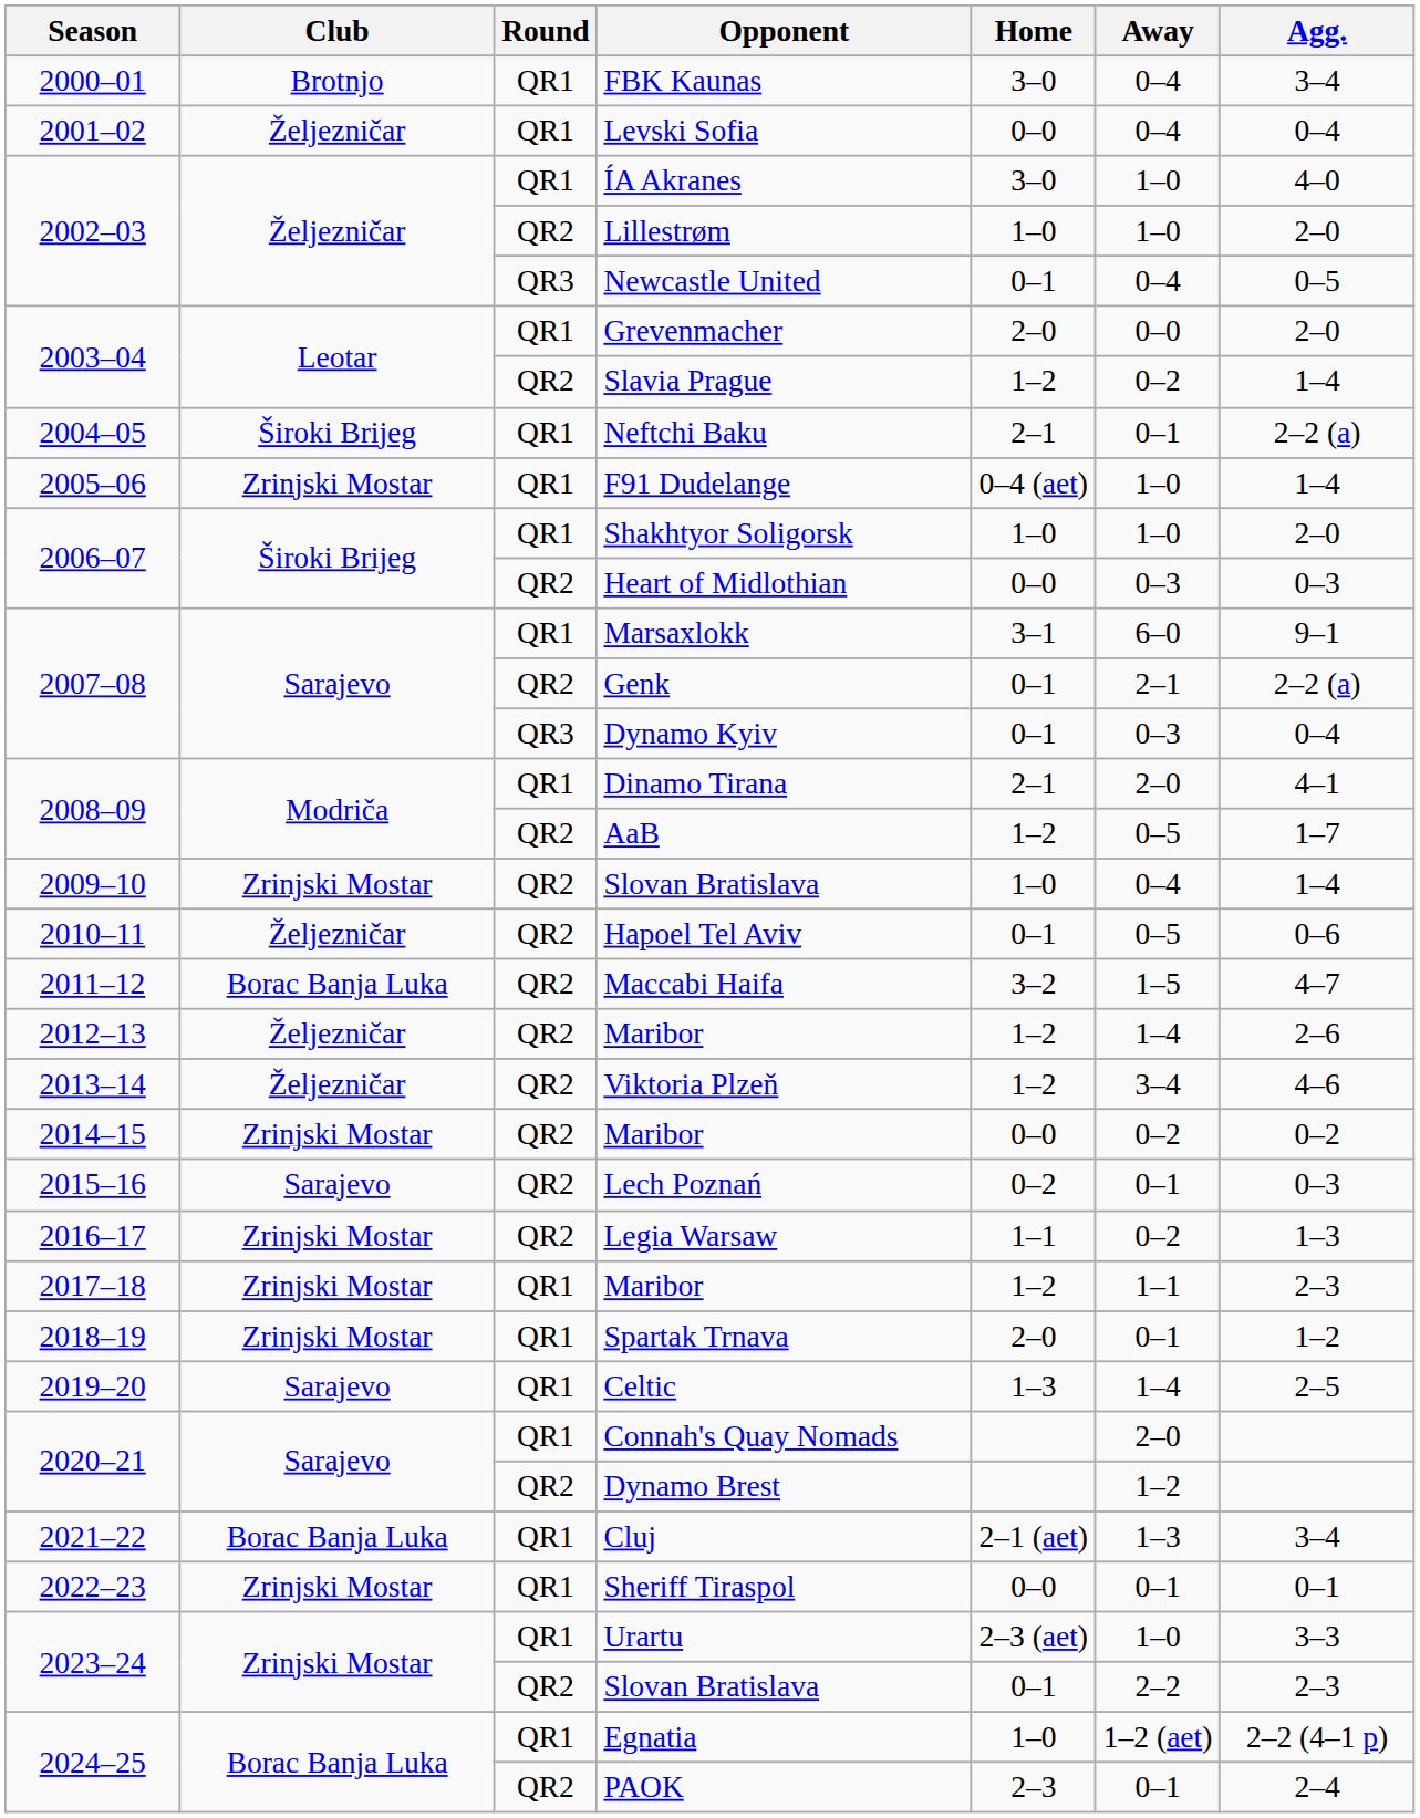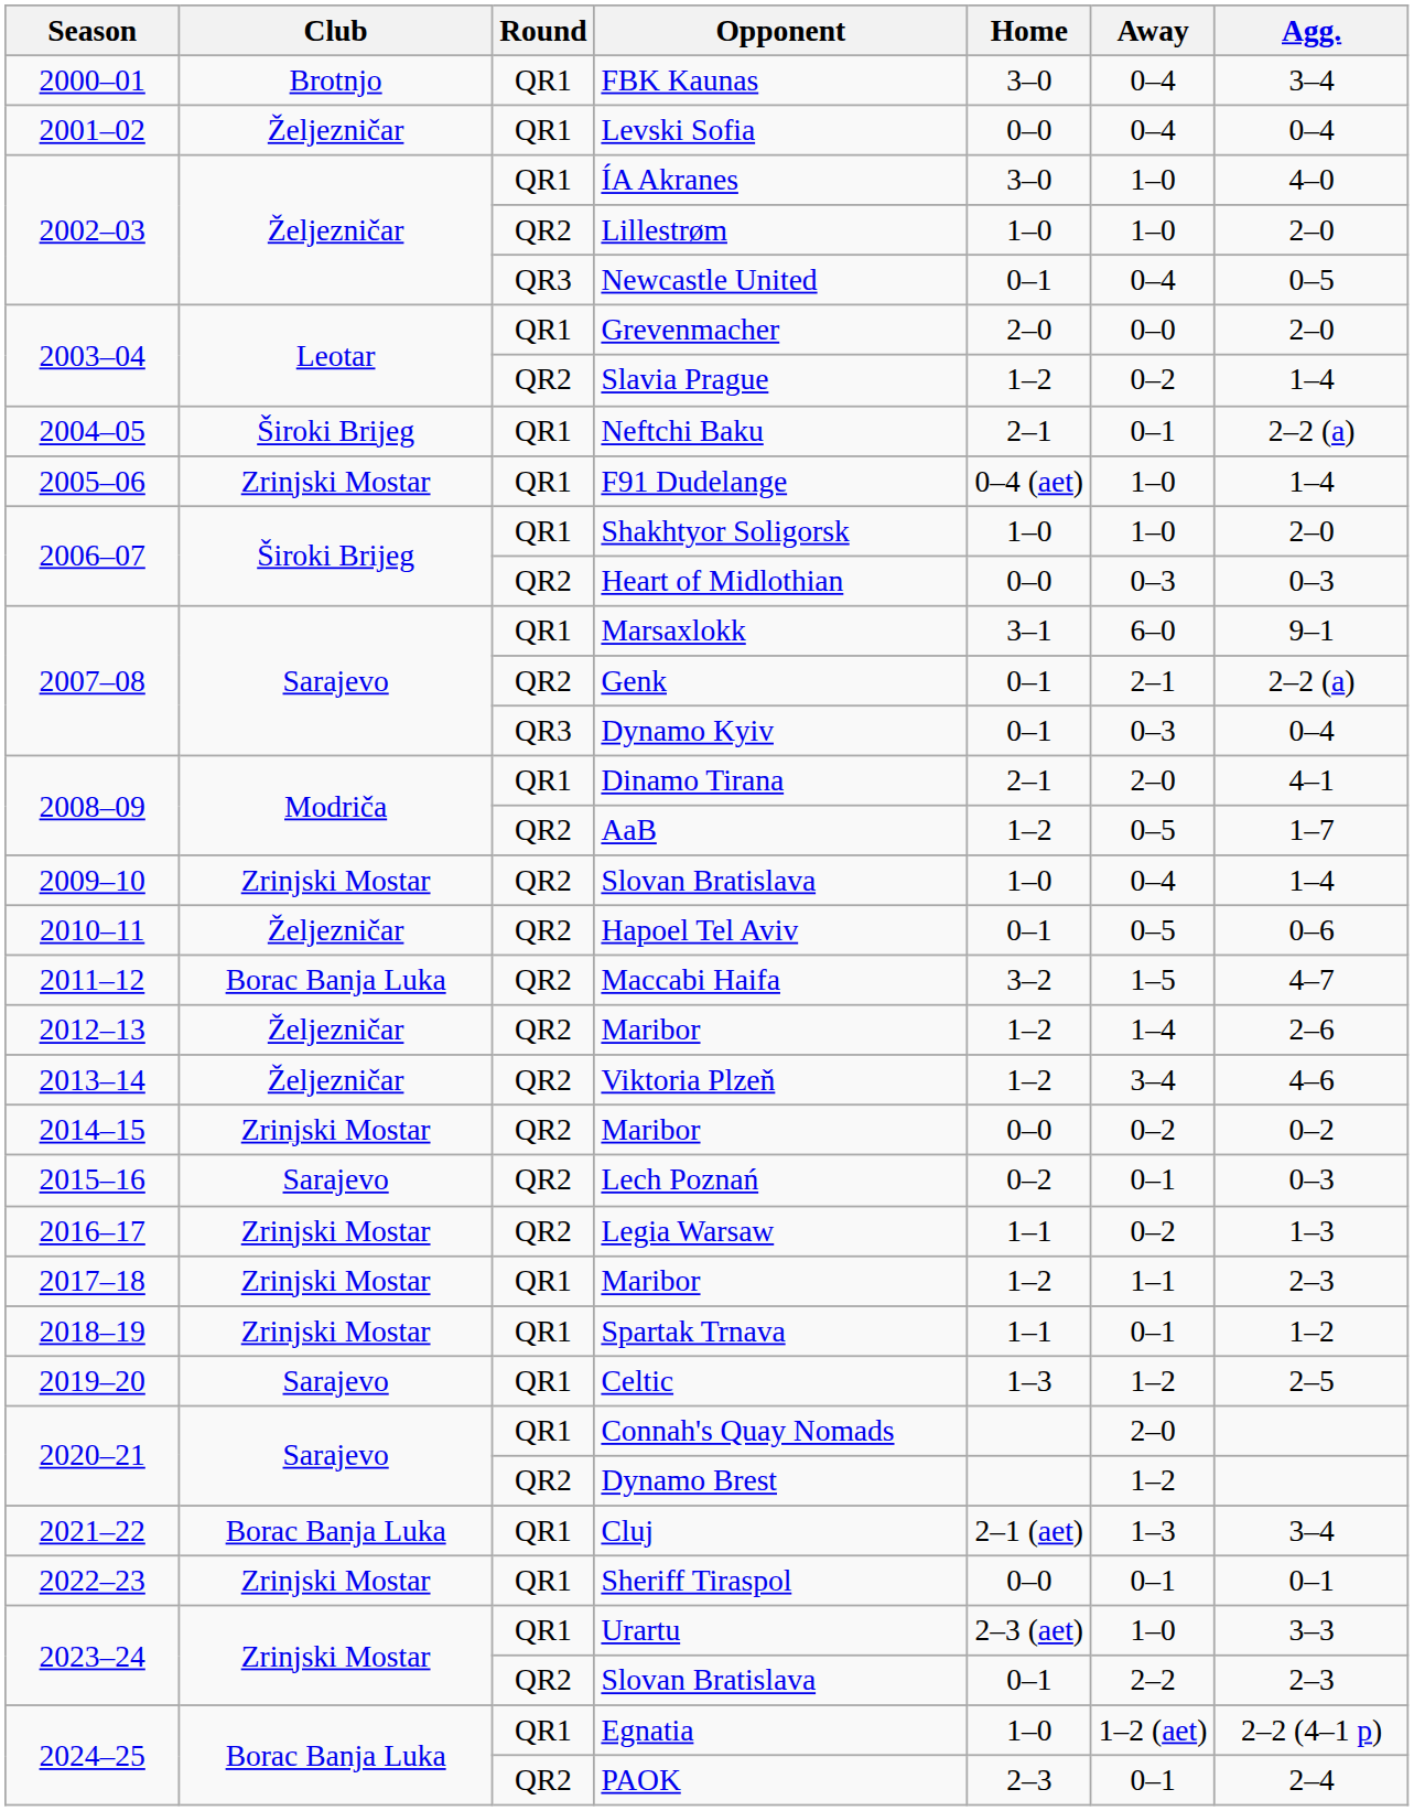Spartak Trnava | Home: 2–0 -> 1–1
Celtic | Away: 1–4 -> 1–2
